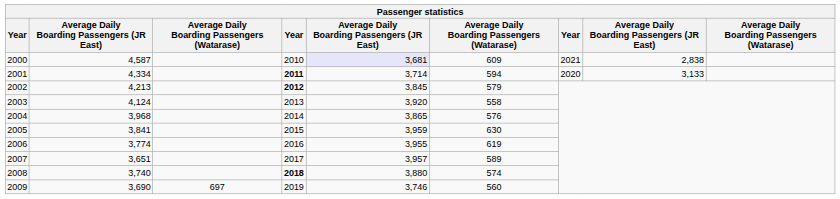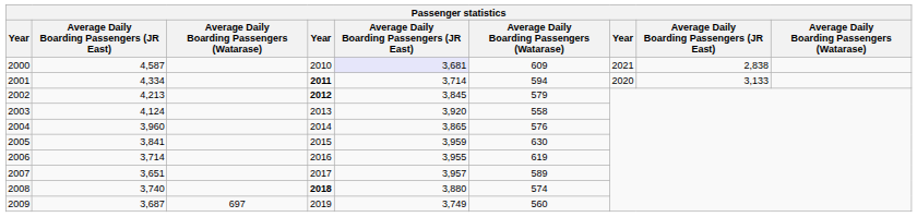2004 | column 2: 3,968 -> 3,960
2006 | column 2: 3,774 -> 3,714
2009 | column 2: 3,690 -> 3,687
2009 | column 5: 3,746 -> 3,749
